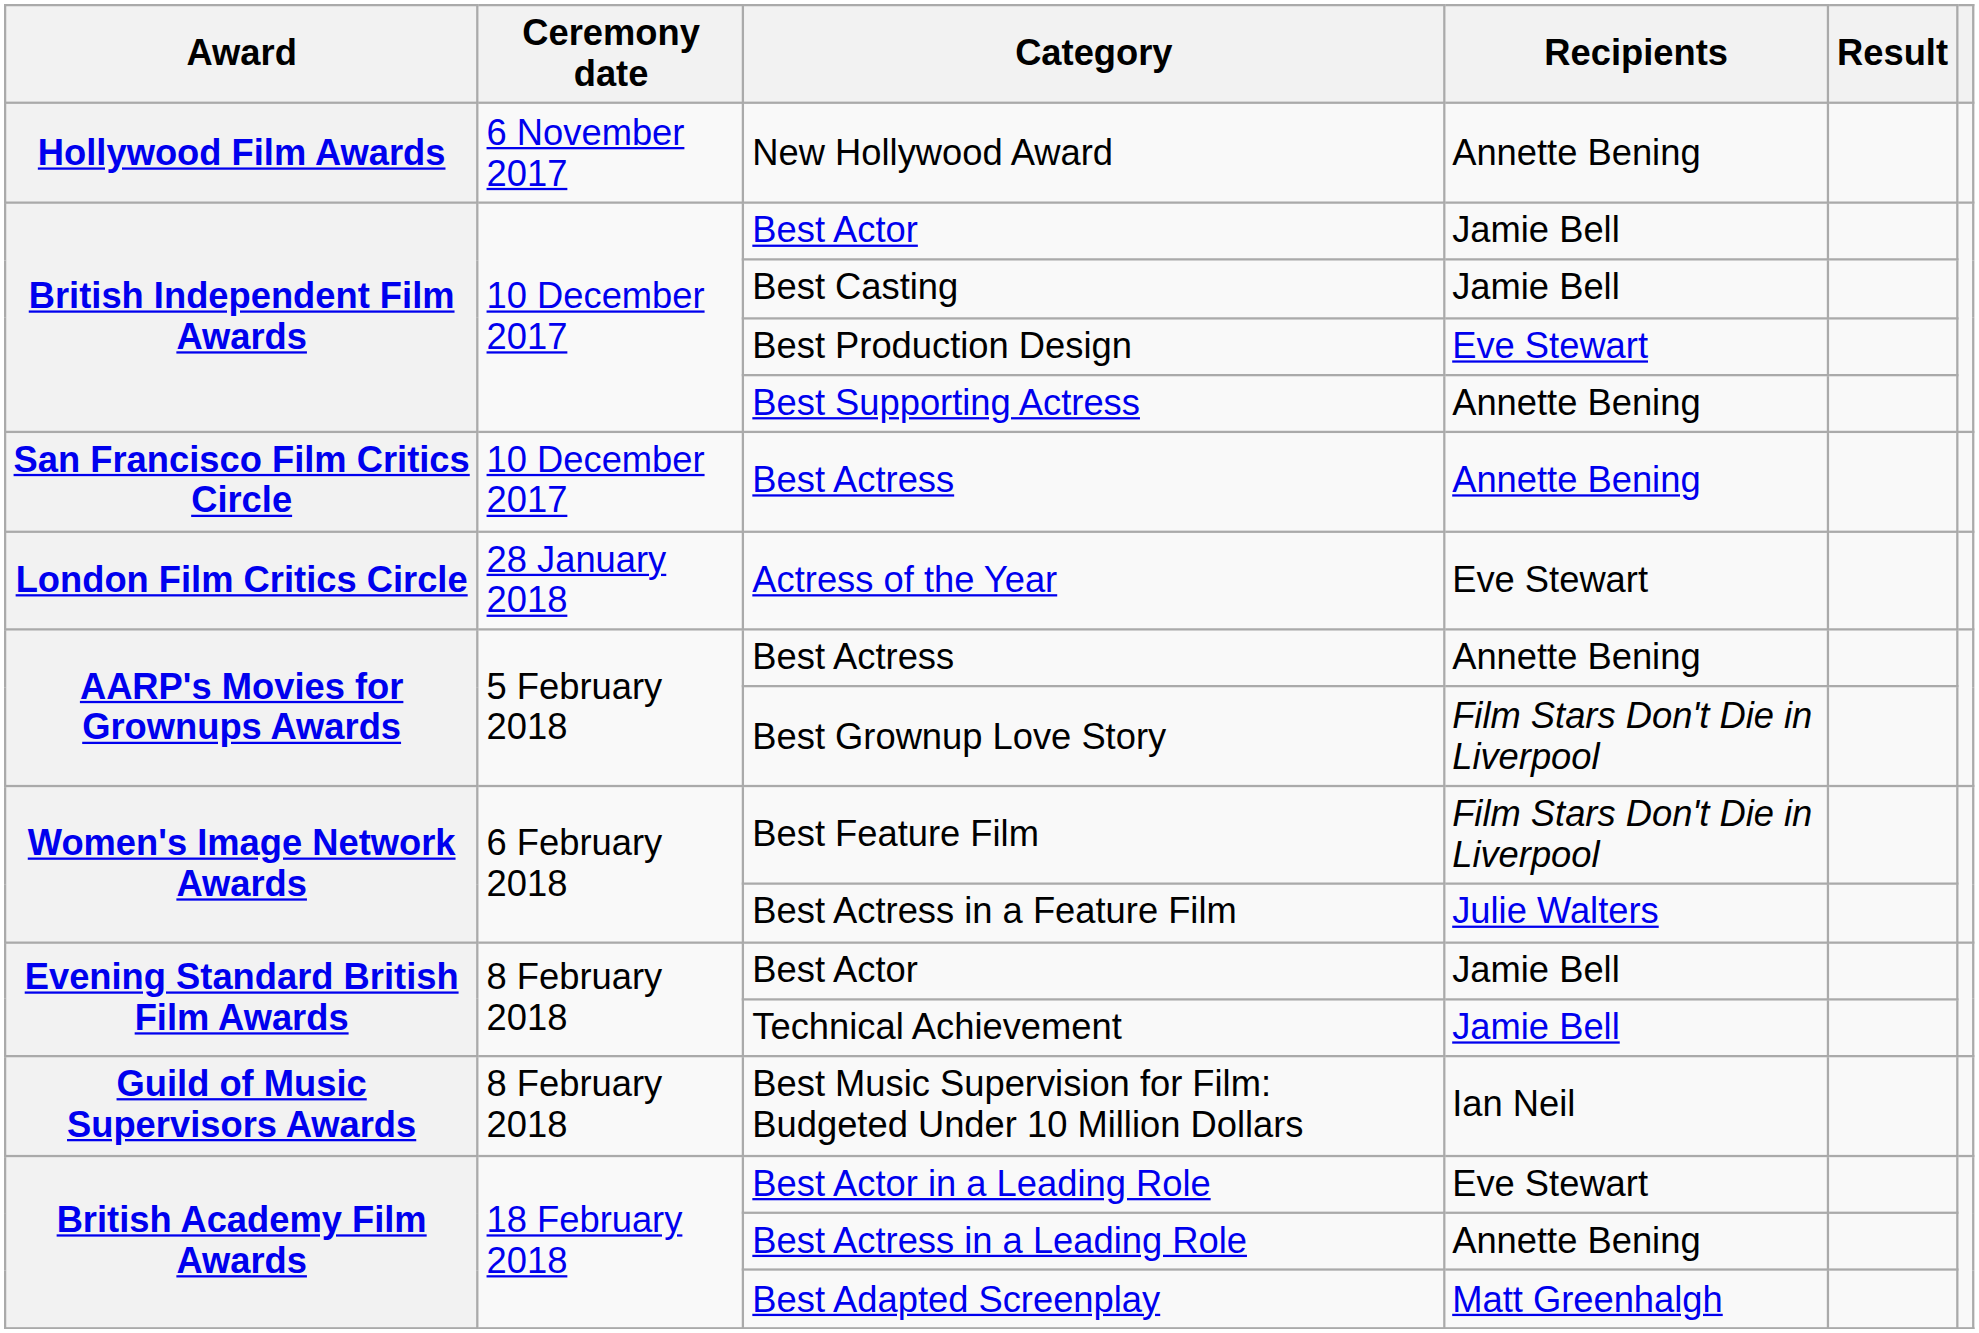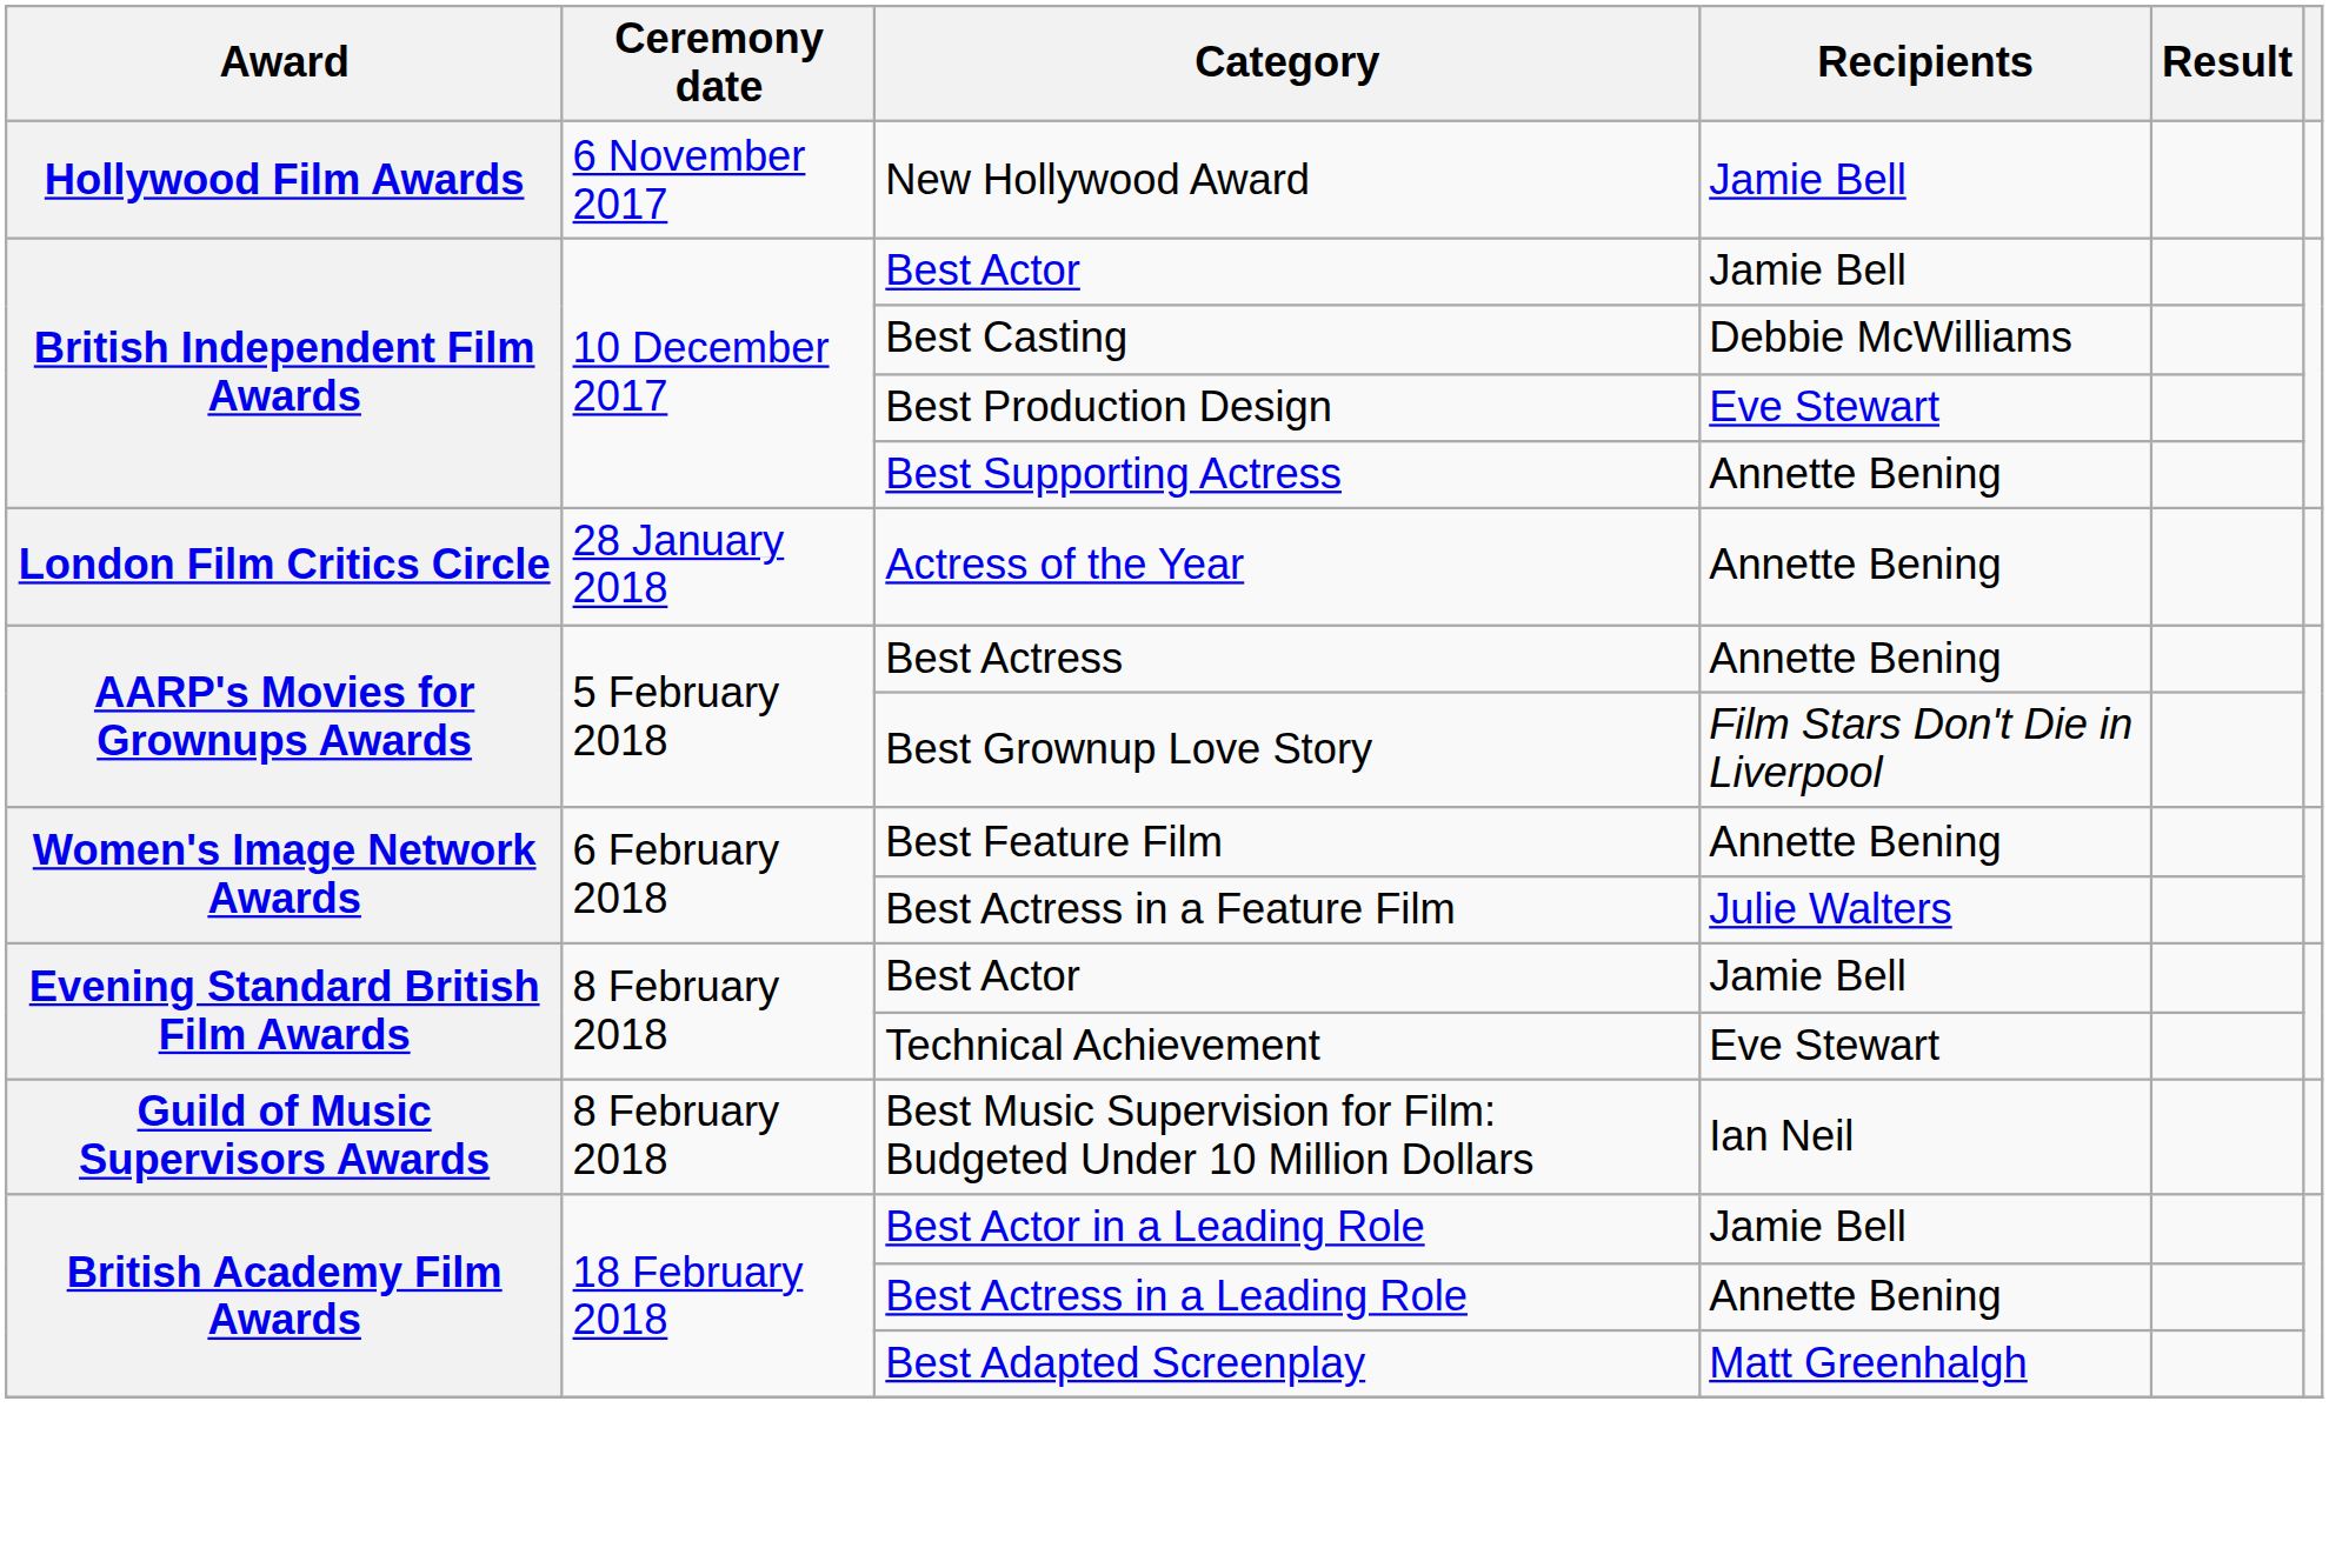New Hollywood Award | Recipients: Annette Bening -> Jamie Bell
Best Casting | Recipients: Jamie Bell -> Debbie McWilliams
- row: San Francisco Film Critics Circle | 10 December 2017 | Best Actress | Annette Bening
Actress of the Year | Recipients: Eve Stewart -> Annette Bening
Best Feature Film | Recipients: Film Stars Don't Die in Liverpool -> Annette Bening
Technical Achievement | Recipients: Jamie Bell -> Eve Stewart
Best Actor in a Leading Role | Recipients: Eve Stewart -> Jamie Bell
